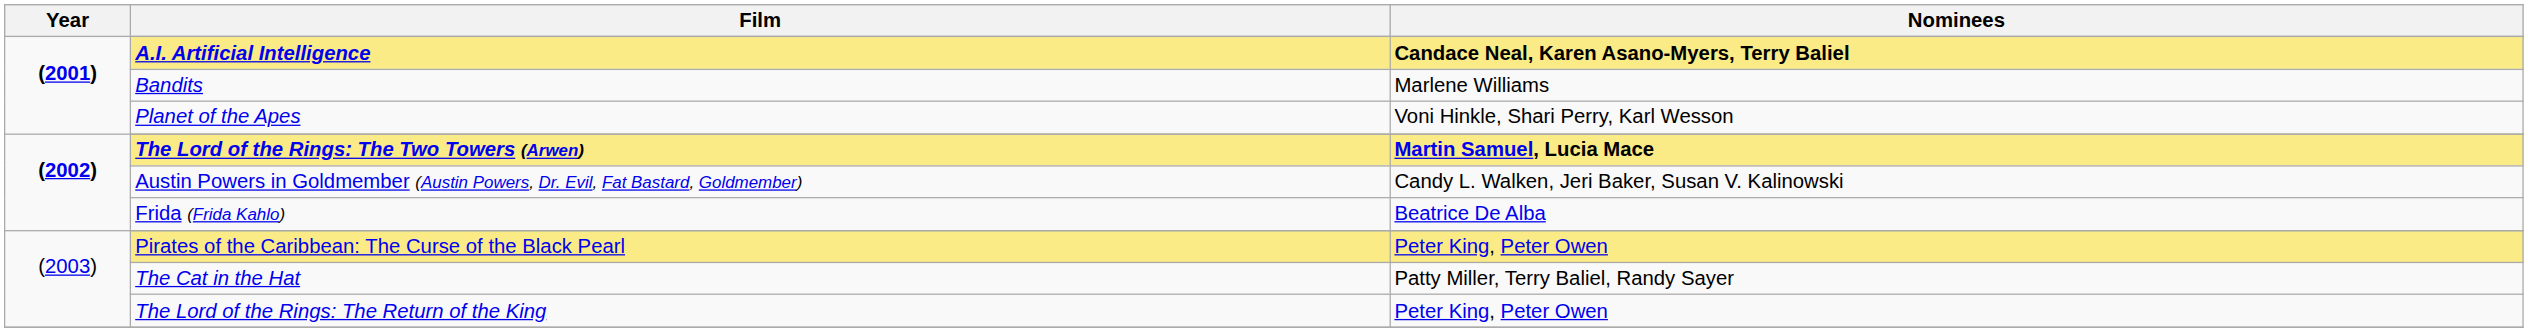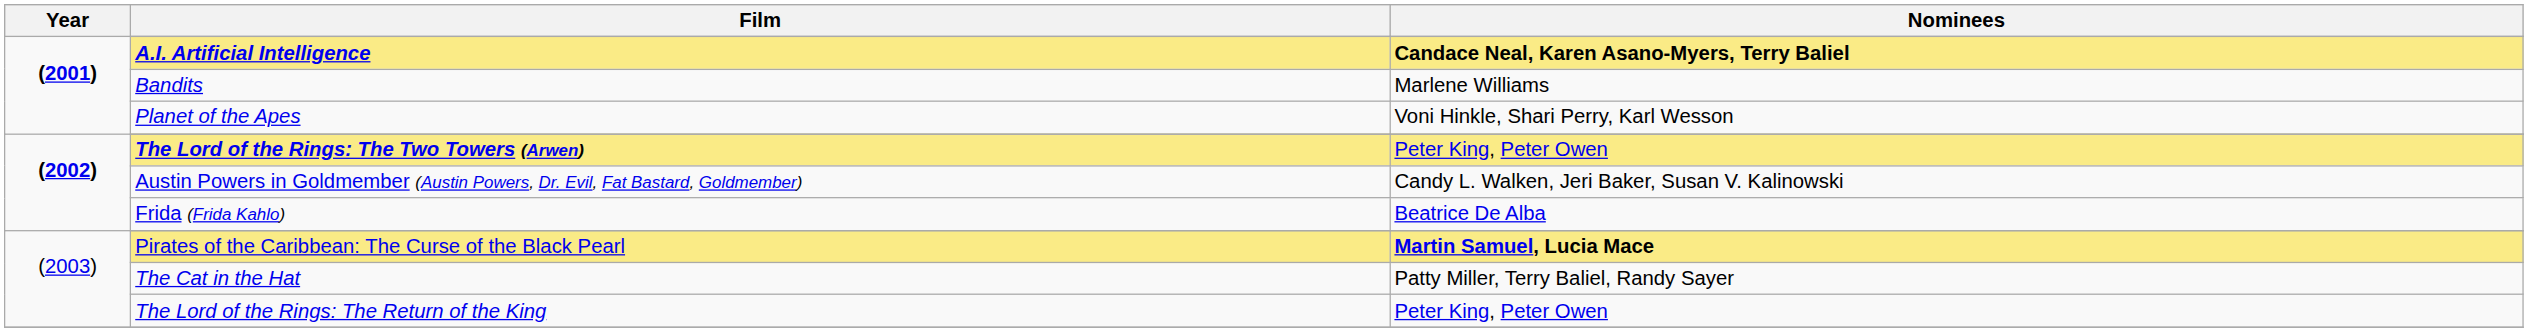The Lord of the Rings: The Two Towers (Arwen) | Nominees: Martin Samuel, Lucia Mace -> Peter King, Peter Owen
Pirates of the Caribbean: The Curse of the Black Pearl | Nominees: Peter King, Peter Owen -> Martin Samuel, Lucia Mace
